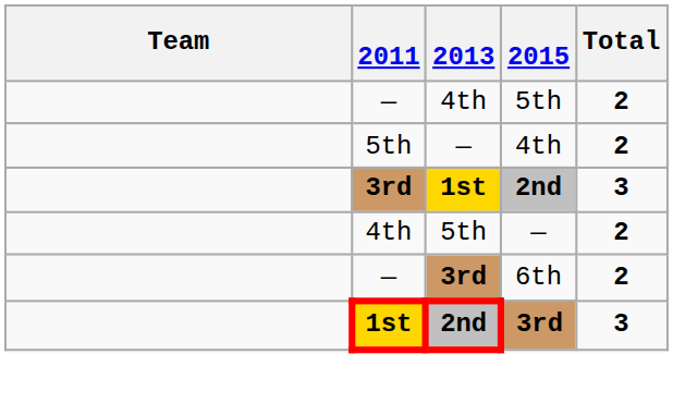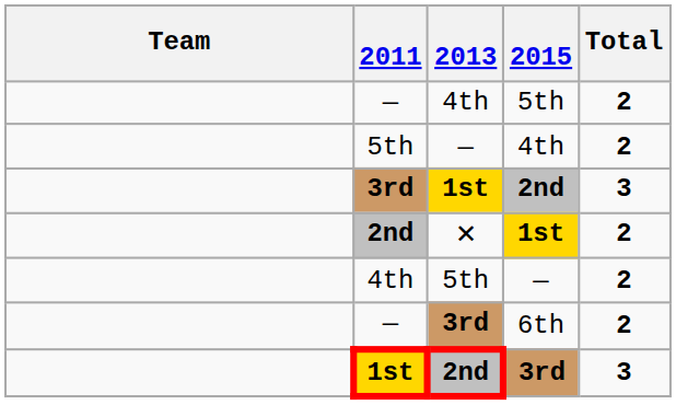+ row: 2nd | ✕ | 1st | 2
